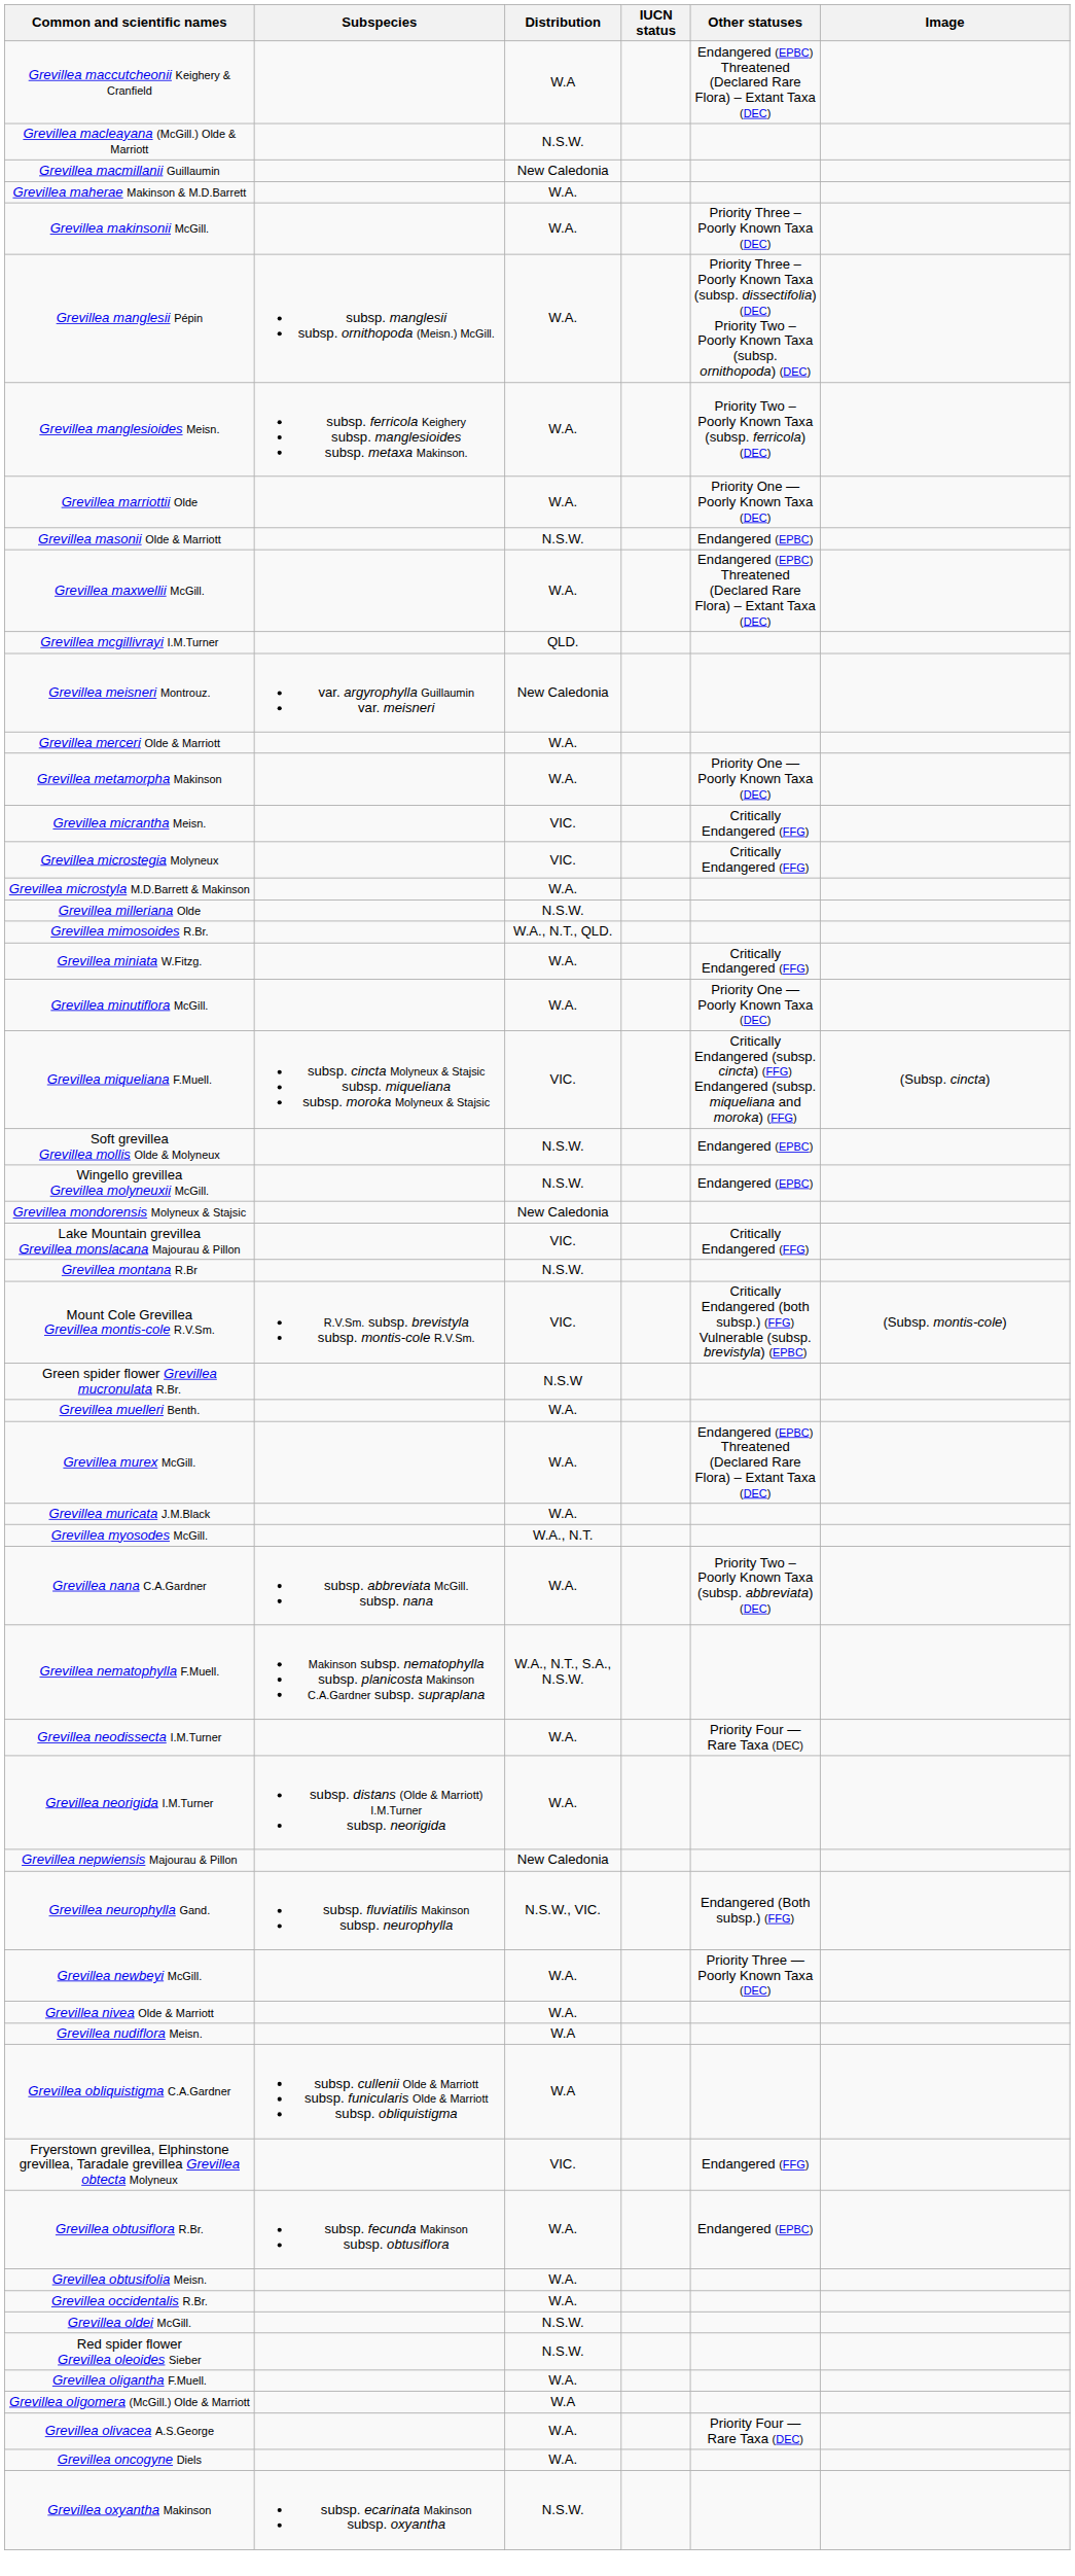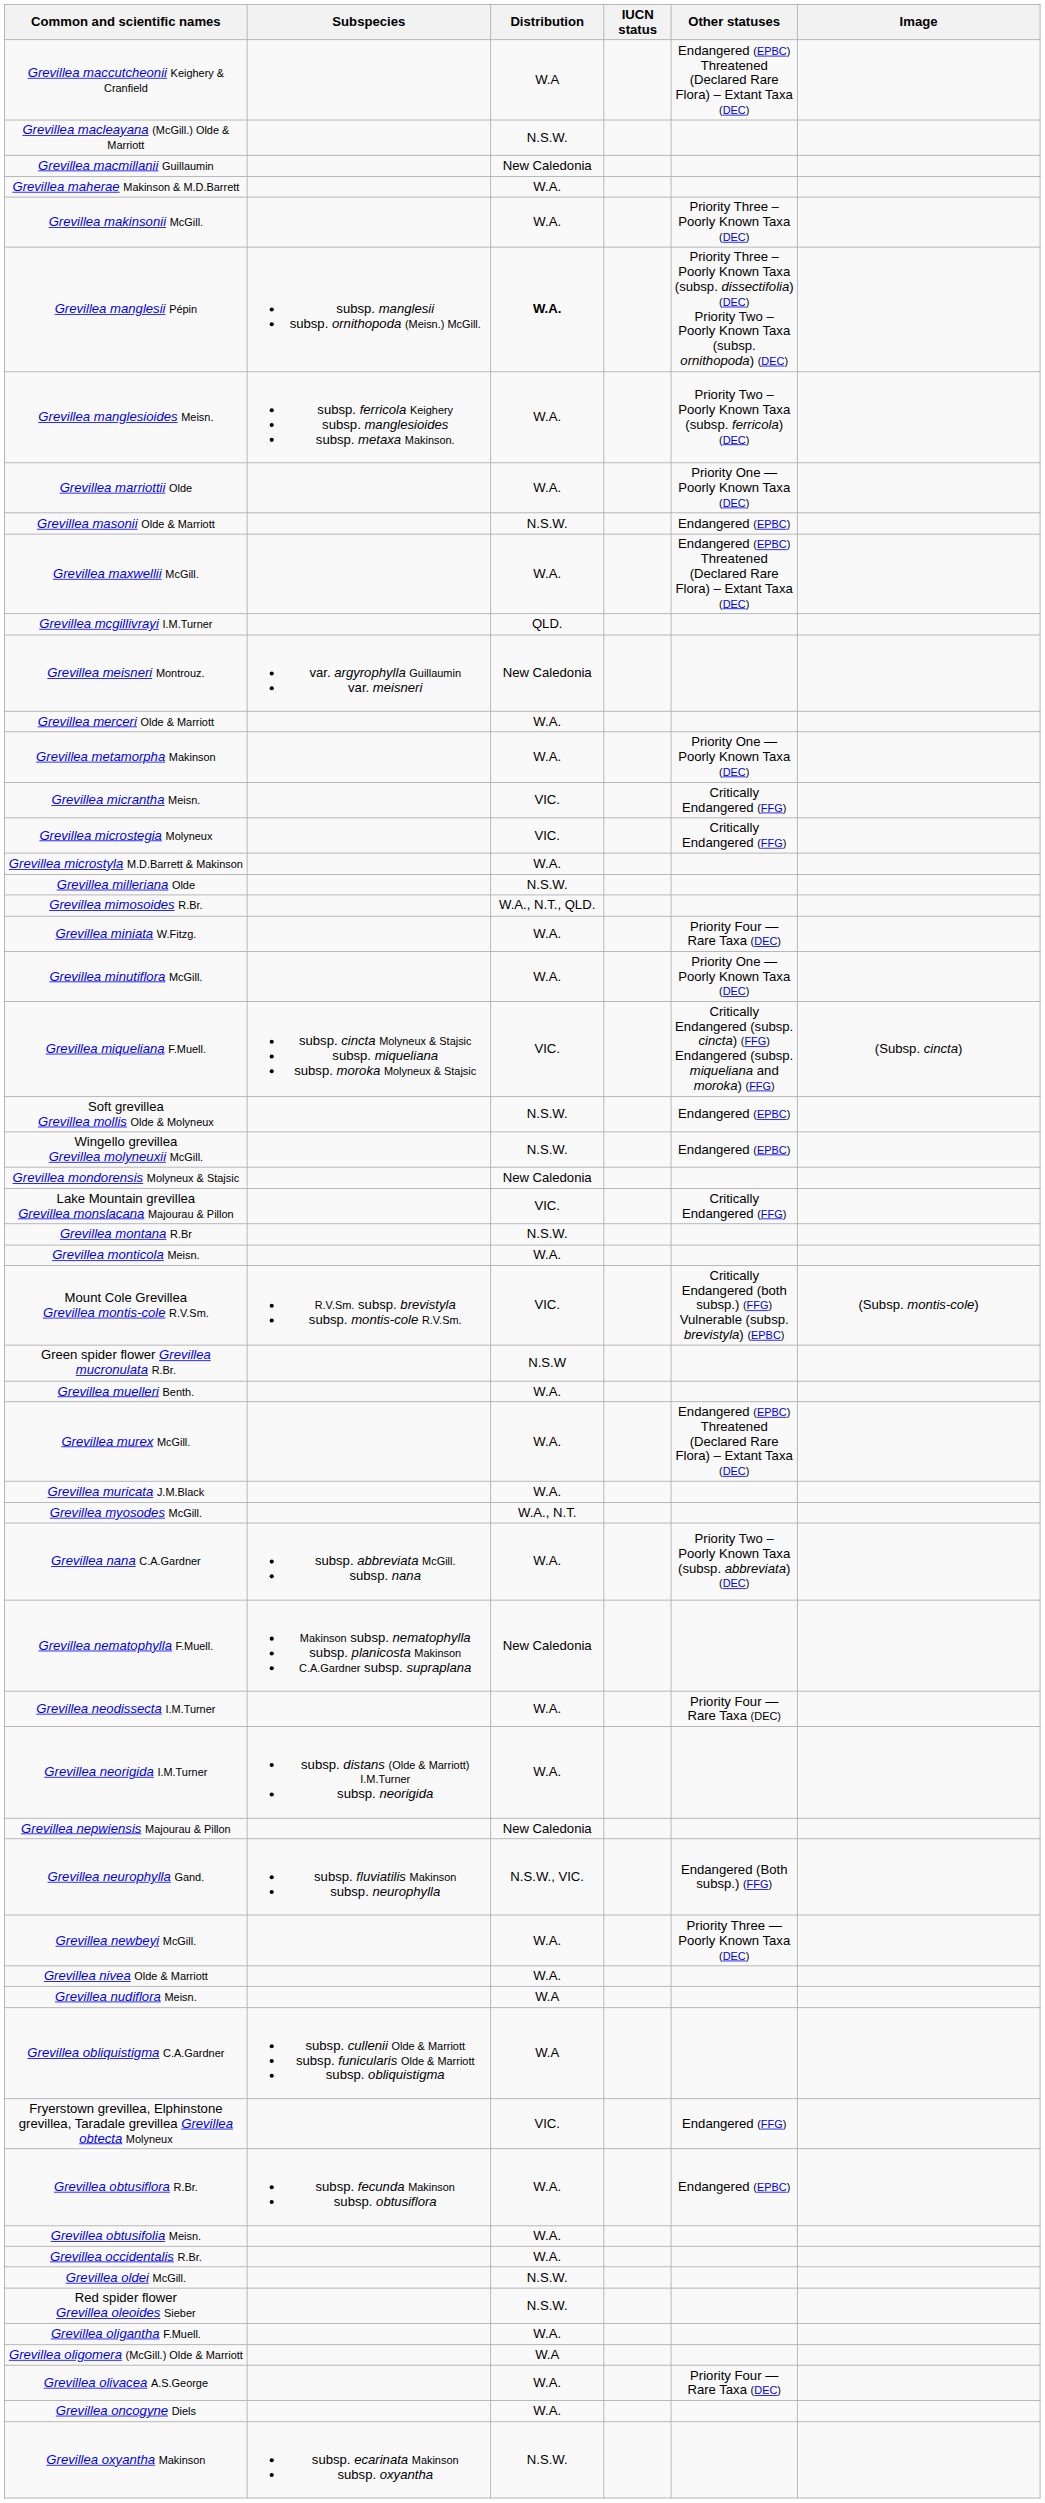Grevillea manglesii Pépin | Distribution: normal -> bold
Grevillea miniata W.Fitzg. | Other statuses: Critically Endangered (FFG) -> Priority Four — Rare Taxa (DEC)
+ row: Grevillea monticola Meisn. | W.A.
Grevillea nematophylla F.Muell. | Distribution: W.A., N.T., S.A., N.S.W. -> New Caledonia
